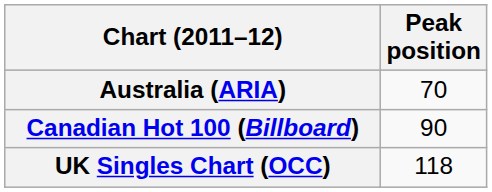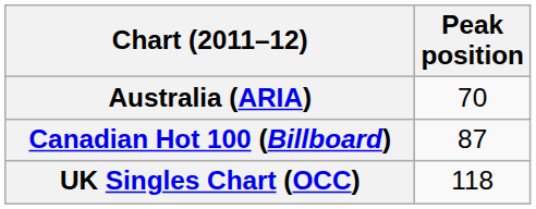Canadian Hot 100 (Billboard) | Peak position: 90 -> 87
